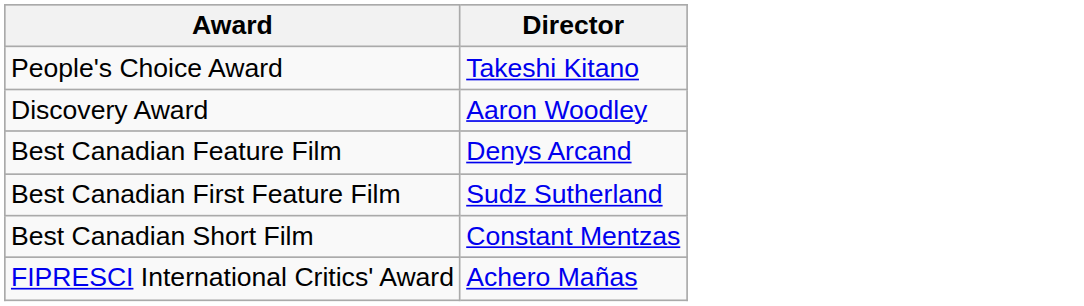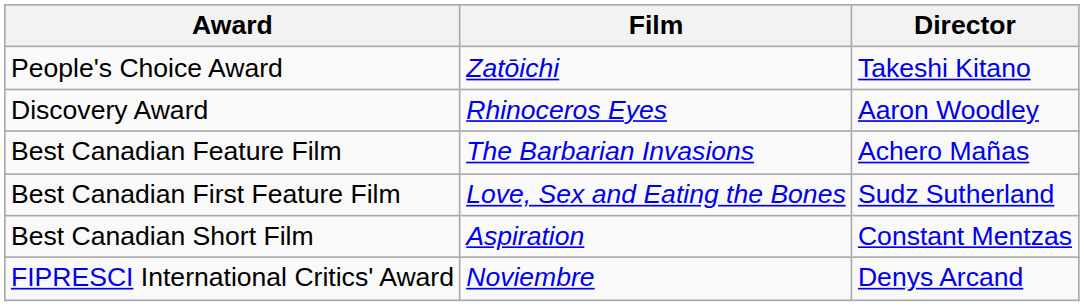+ column: Film | Zatōichi | Rhinoceros Eyes | The Barbarian Invasions | Love, Sex and Eating the Bones | Aspiration | Noviembre
Best Canadian Feature Film | Director: Denys Arcand -> Achero Mañas
FIPRESCI International Critics' Award | Director: Achero Mañas -> Denys Arcand
